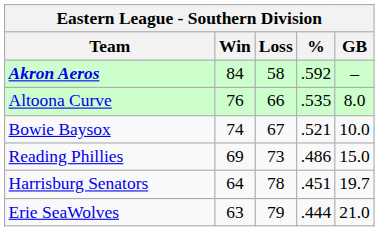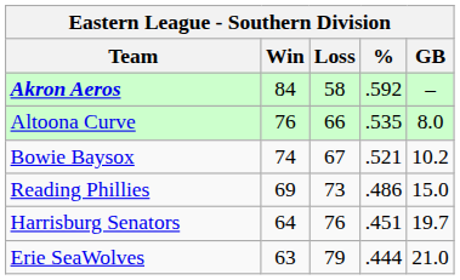Bowie Baysox | GB: 10.0 -> 10.2
Harrisburg Senators | Loss: 78 -> 76
